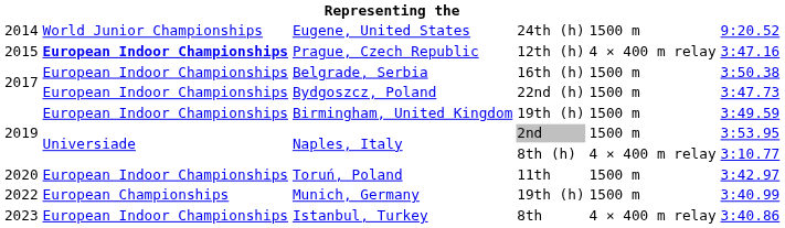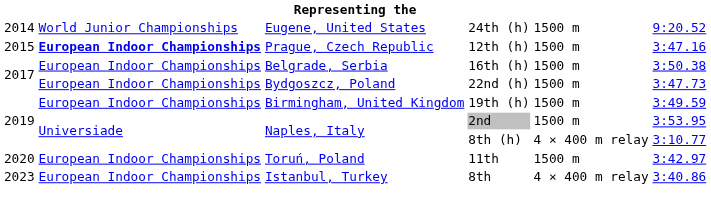Prague, Czech Republic | column 5: 4 × 400 m relay -> 1500 m
- row: 2022 | European Championships | Munich, Germany | 19th (h) | 1500 m | 3:40.99
